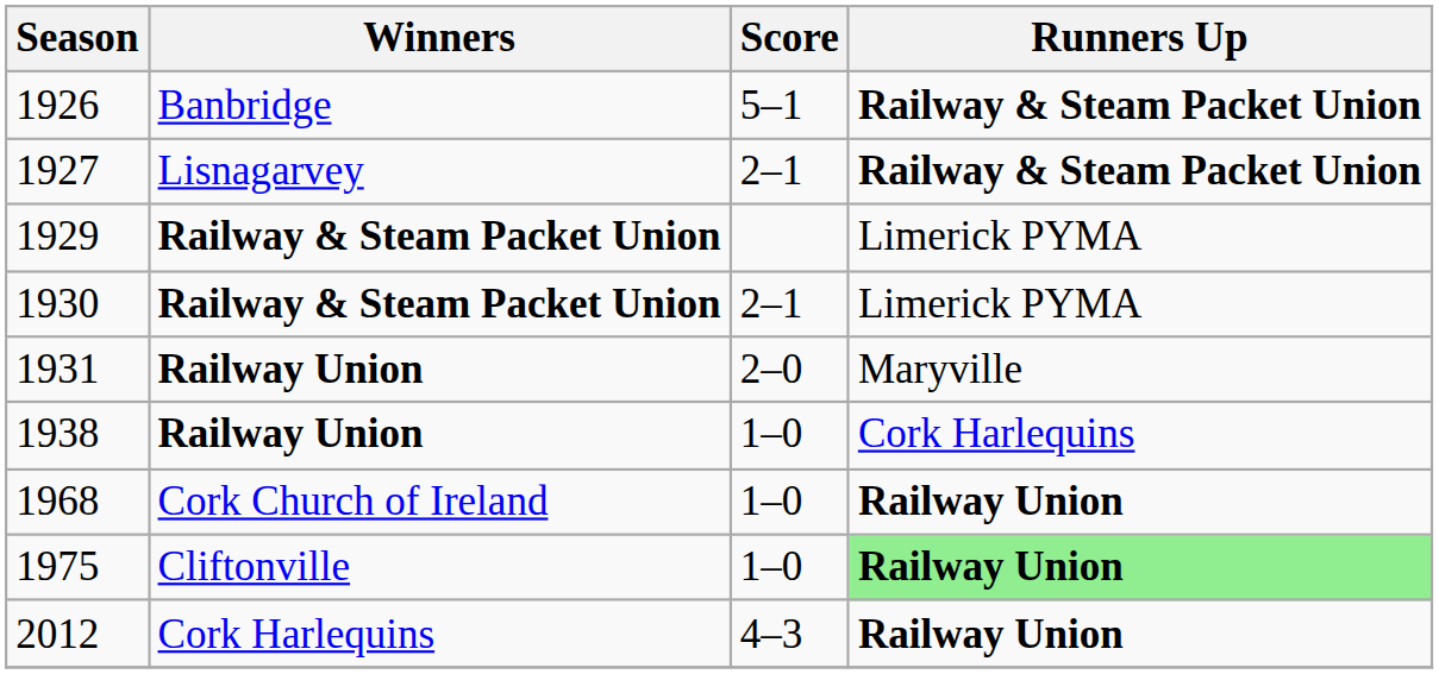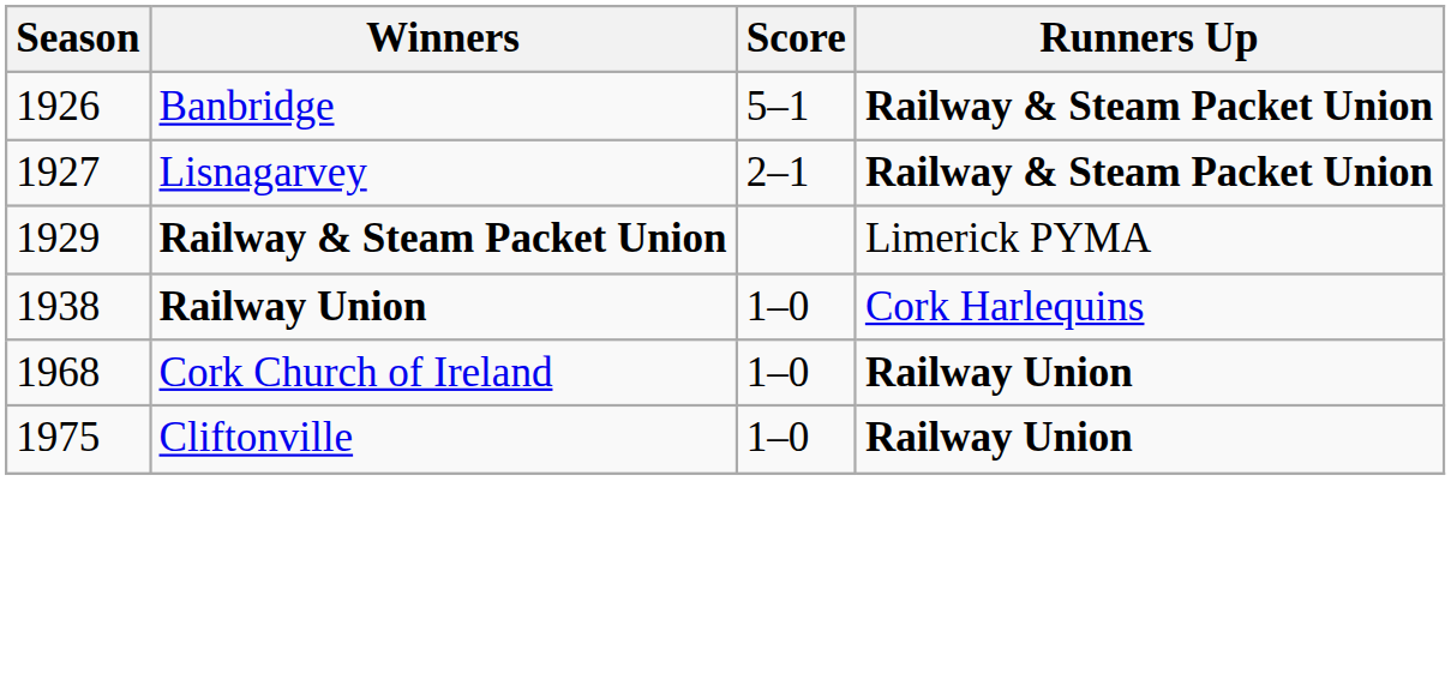- row: 1930 | Railway & Steam Packet Union | 2–1 | Limerick PYMA
- row: 1931 | Railway Union | 2–0 | Maryville
1975 | Runners Up: lightgreen background -> no background
- row: 2012 | Cork Harlequins | 4–3 | Railway Union
